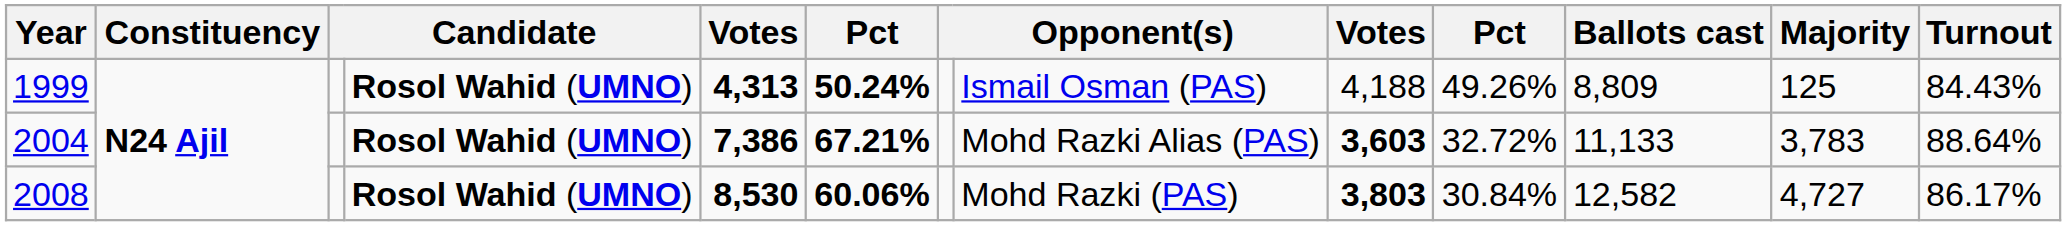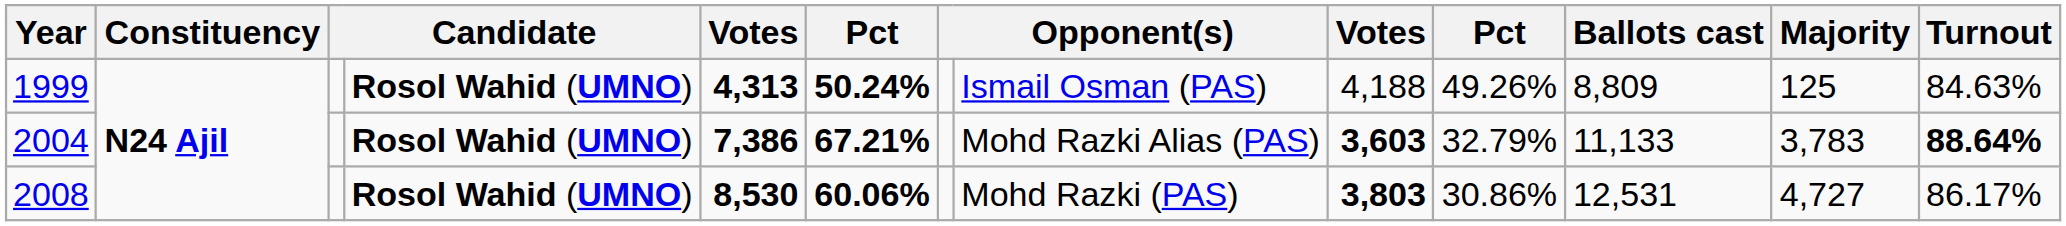1999 | Turnout: 84.43% -> 84.63%
2004 | column 10: 32.72% -> 32.79%
2004 | Turnout: normal -> bold
2008 | column 10: 30.84% -> 30.86%
2008 | Ballots cast: 12,582 -> 12,531
